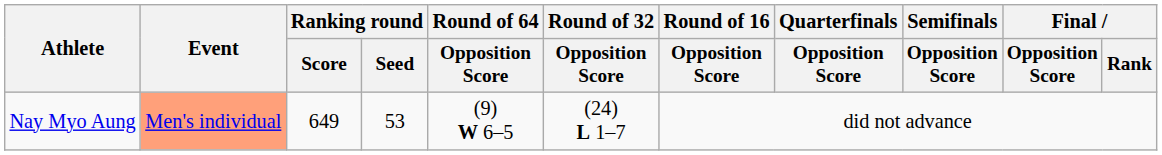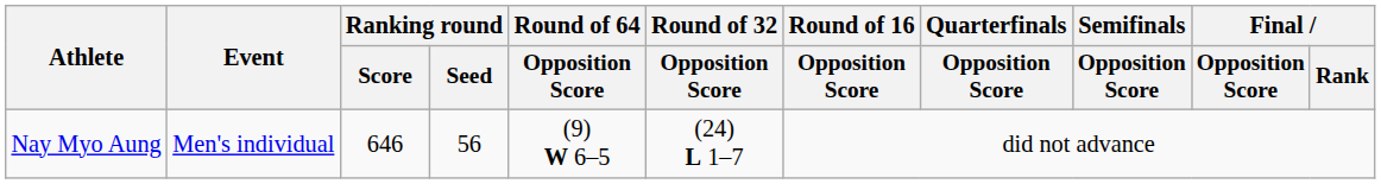Nay Myo Aung | Event: lightsalmon background -> no background
Nay Myo Aung | Ranking round / Score: 649 -> 646
Nay Myo Aung | Ranking round / Seed: 53 -> 56
